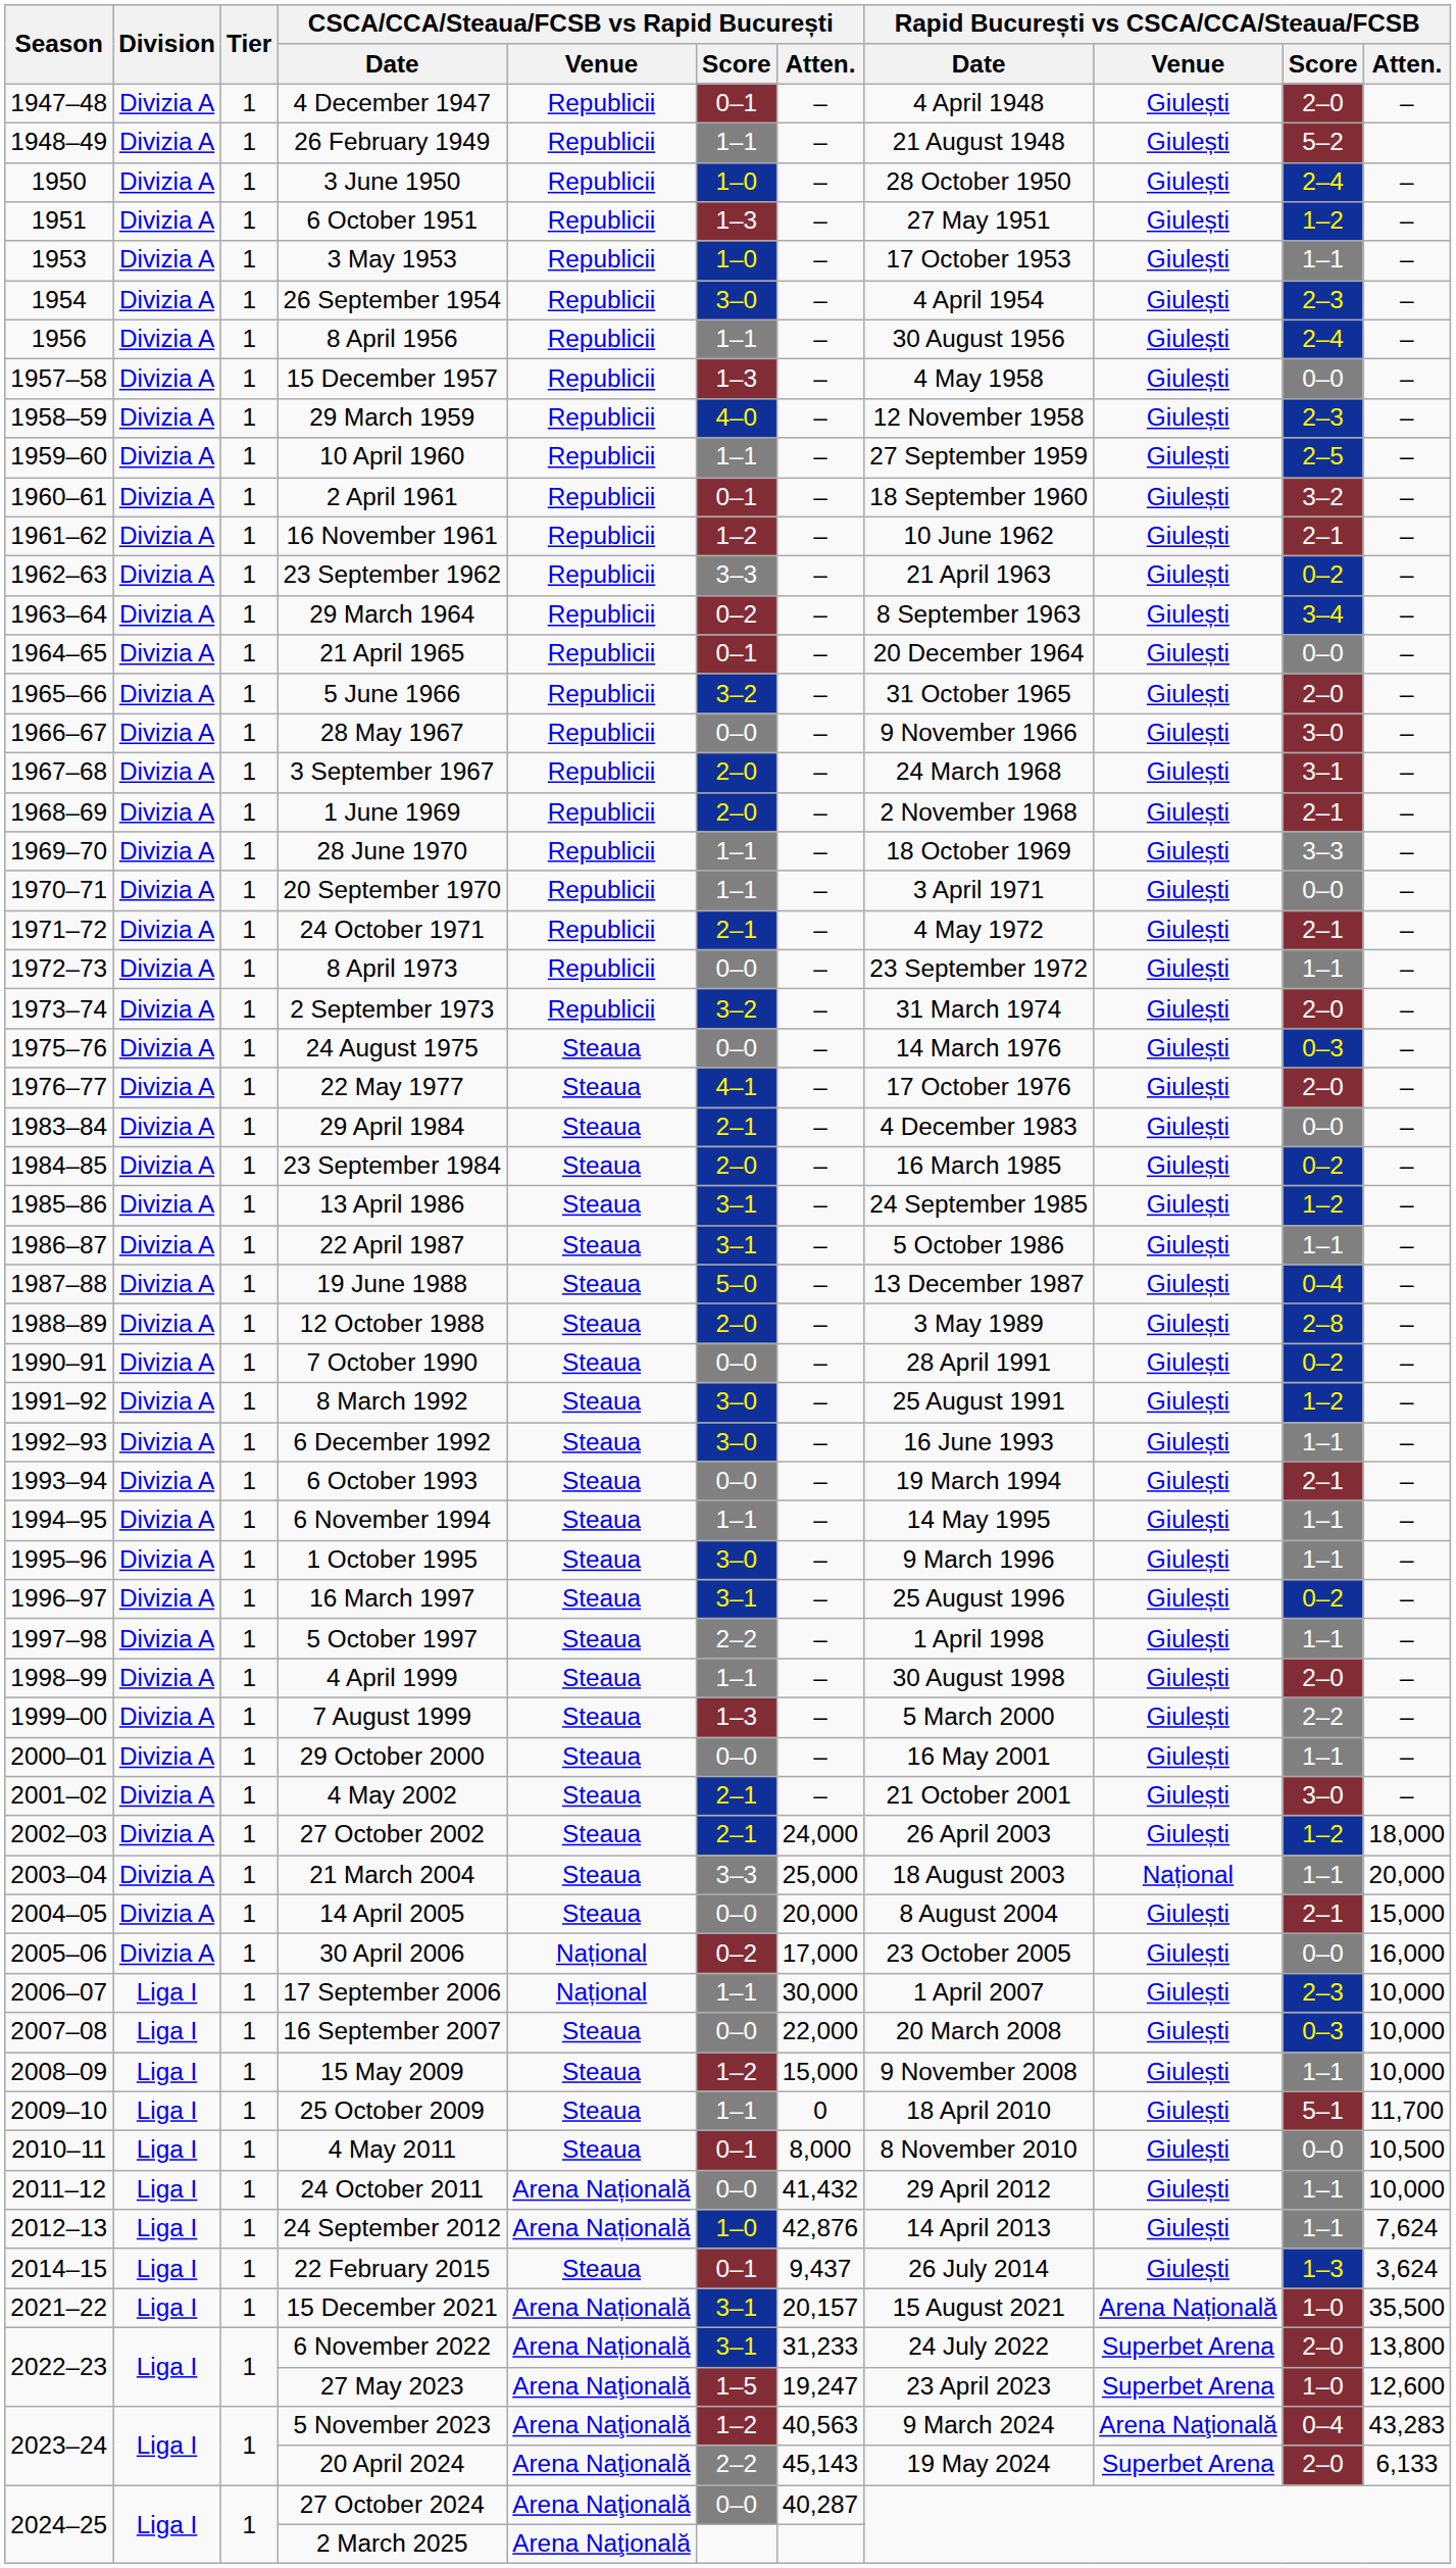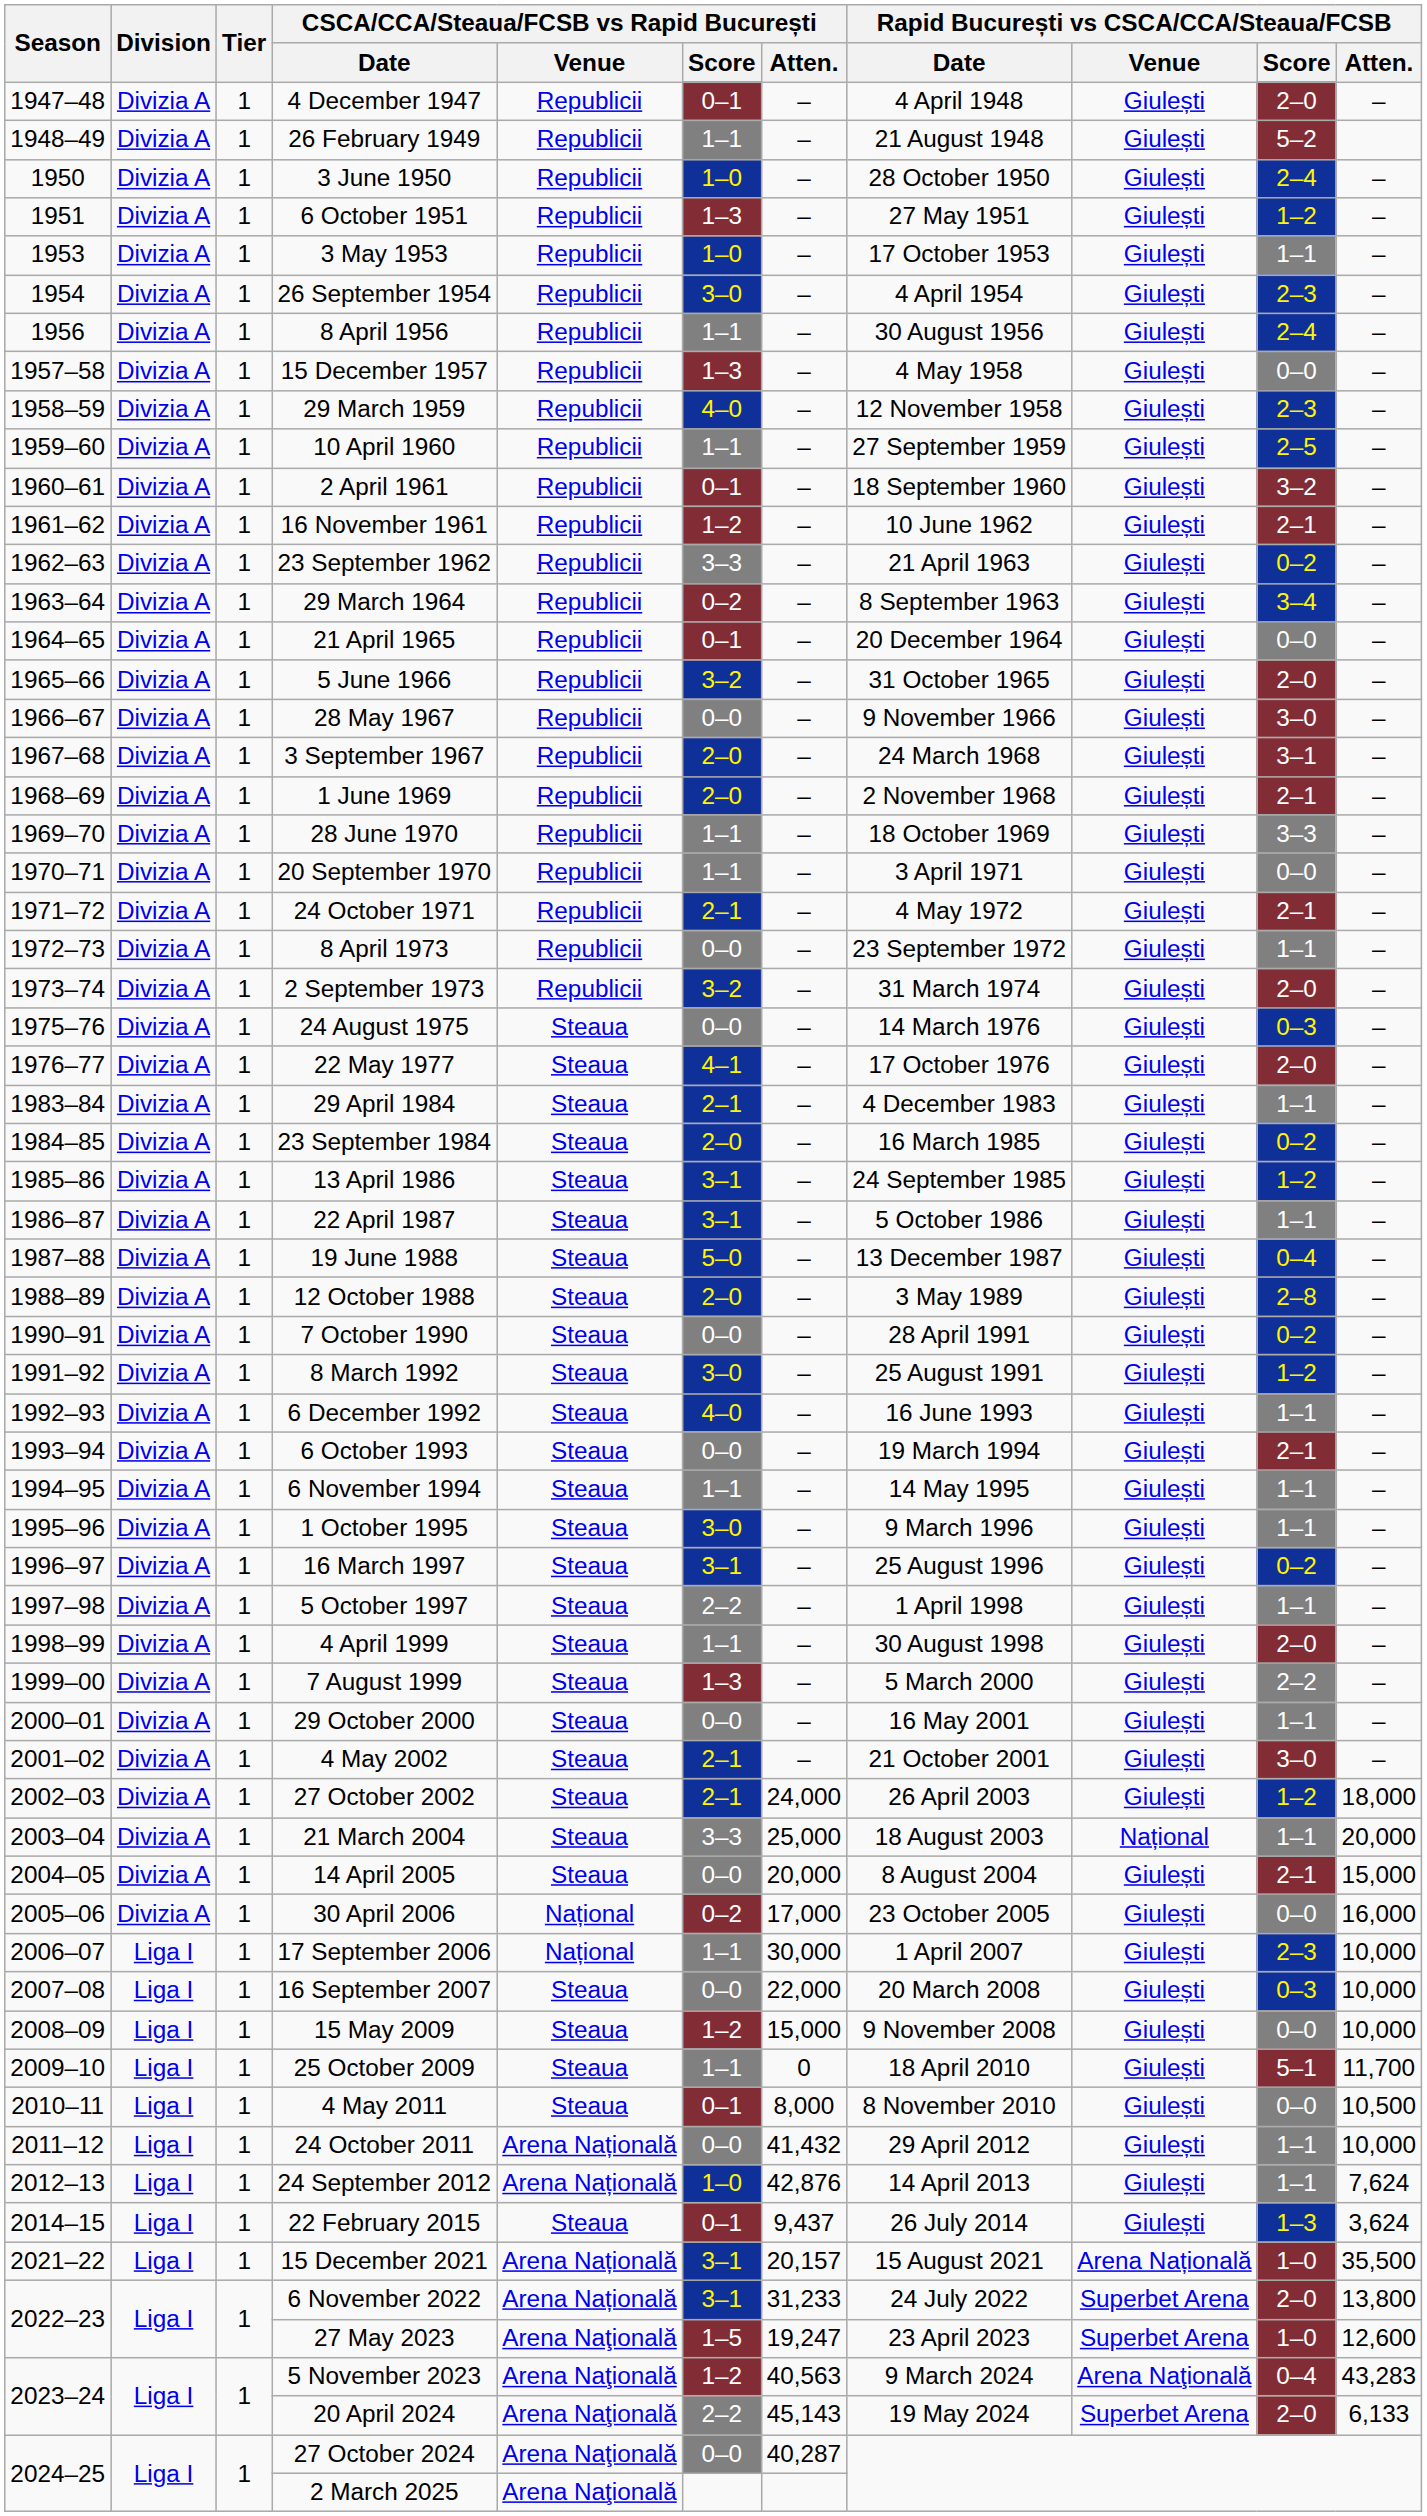29 April 1984 | Rapid București vs CSCA/CCA/Steaua/FCSB / Score: 0–0 -> 1–1
6 December 1992 | CSCA/CCA/Steaua/FCSB vs Rapid București / Score: 3–0 -> 4–0
15 May 2009 | Rapid București vs CSCA/CCA/Steaua/FCSB / Score: 1–1 -> 0–0
